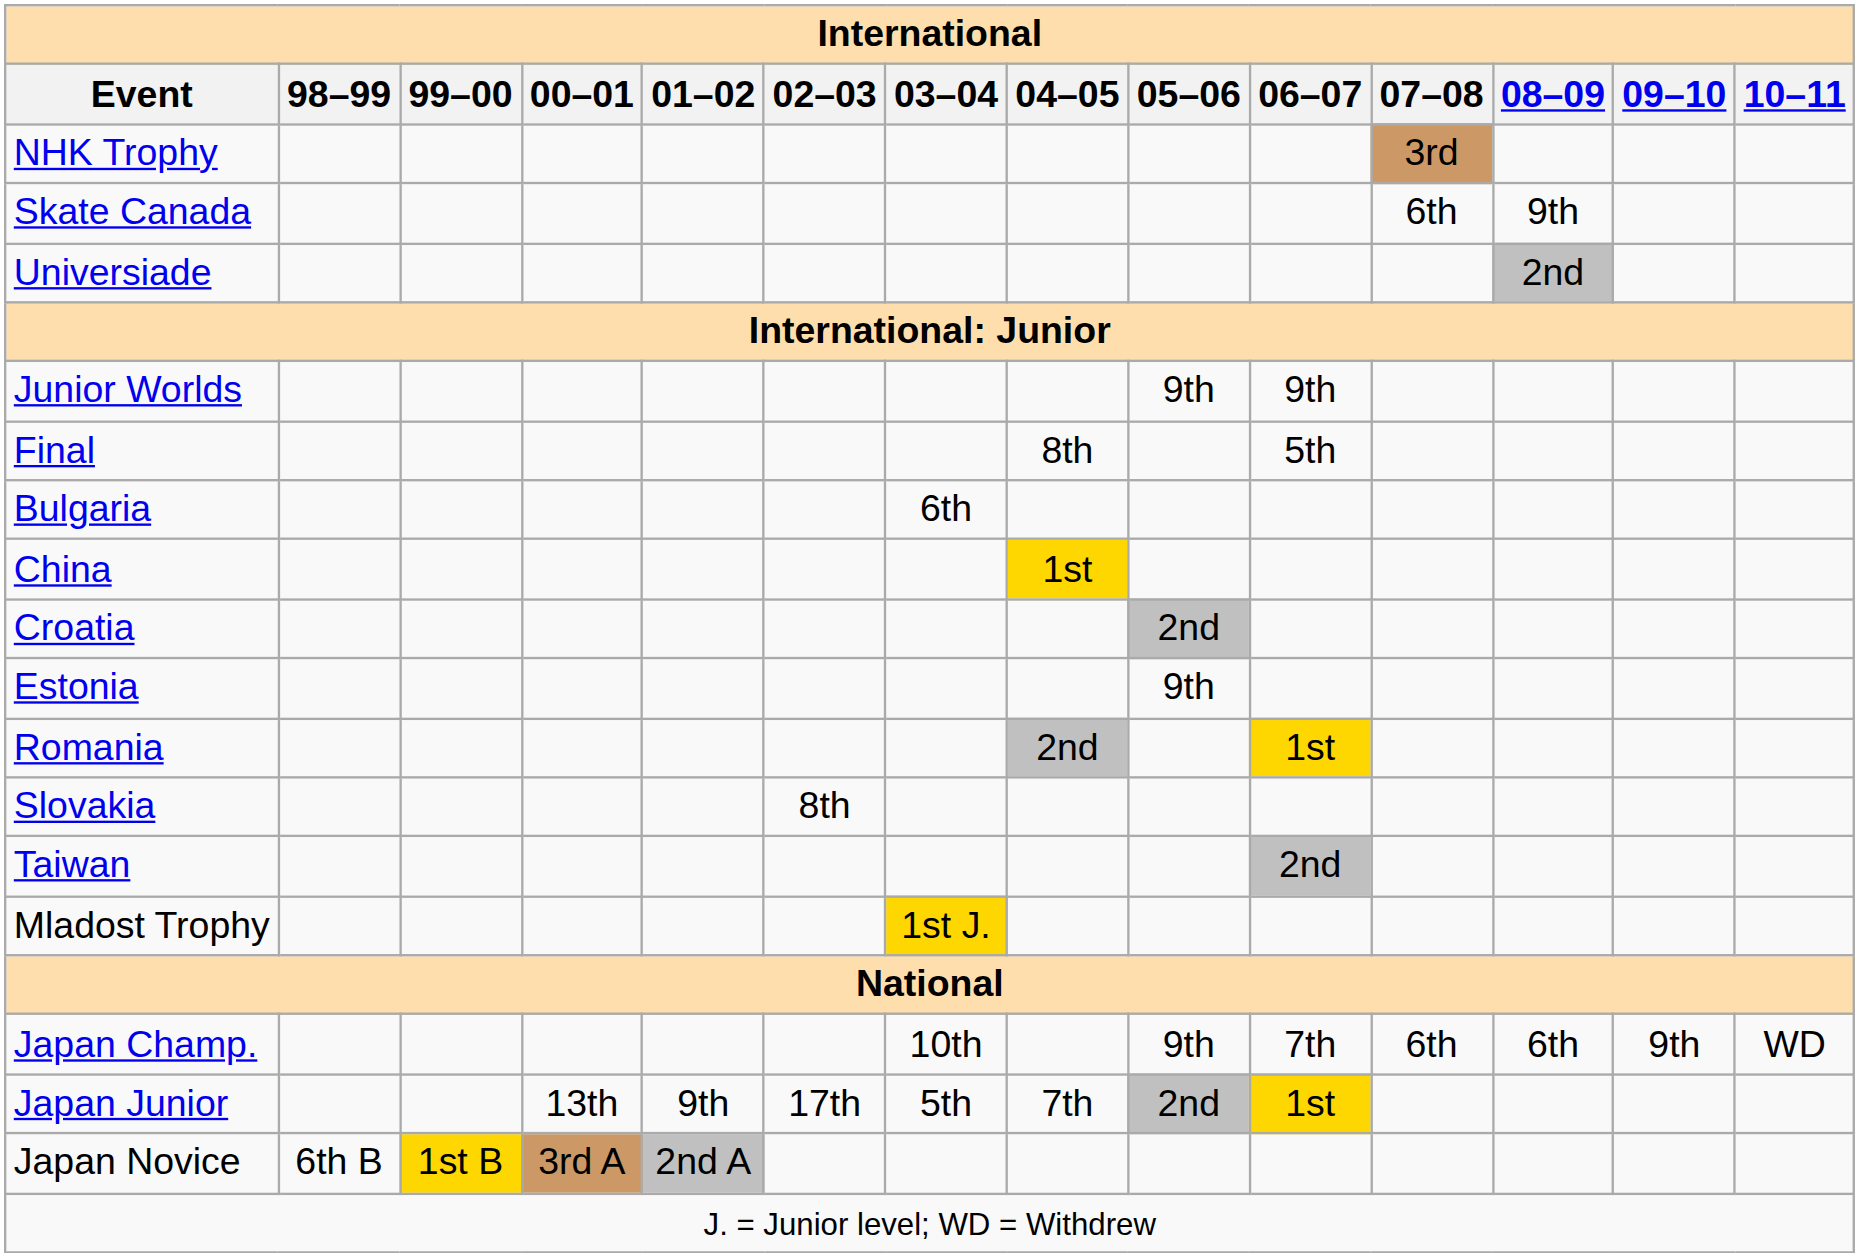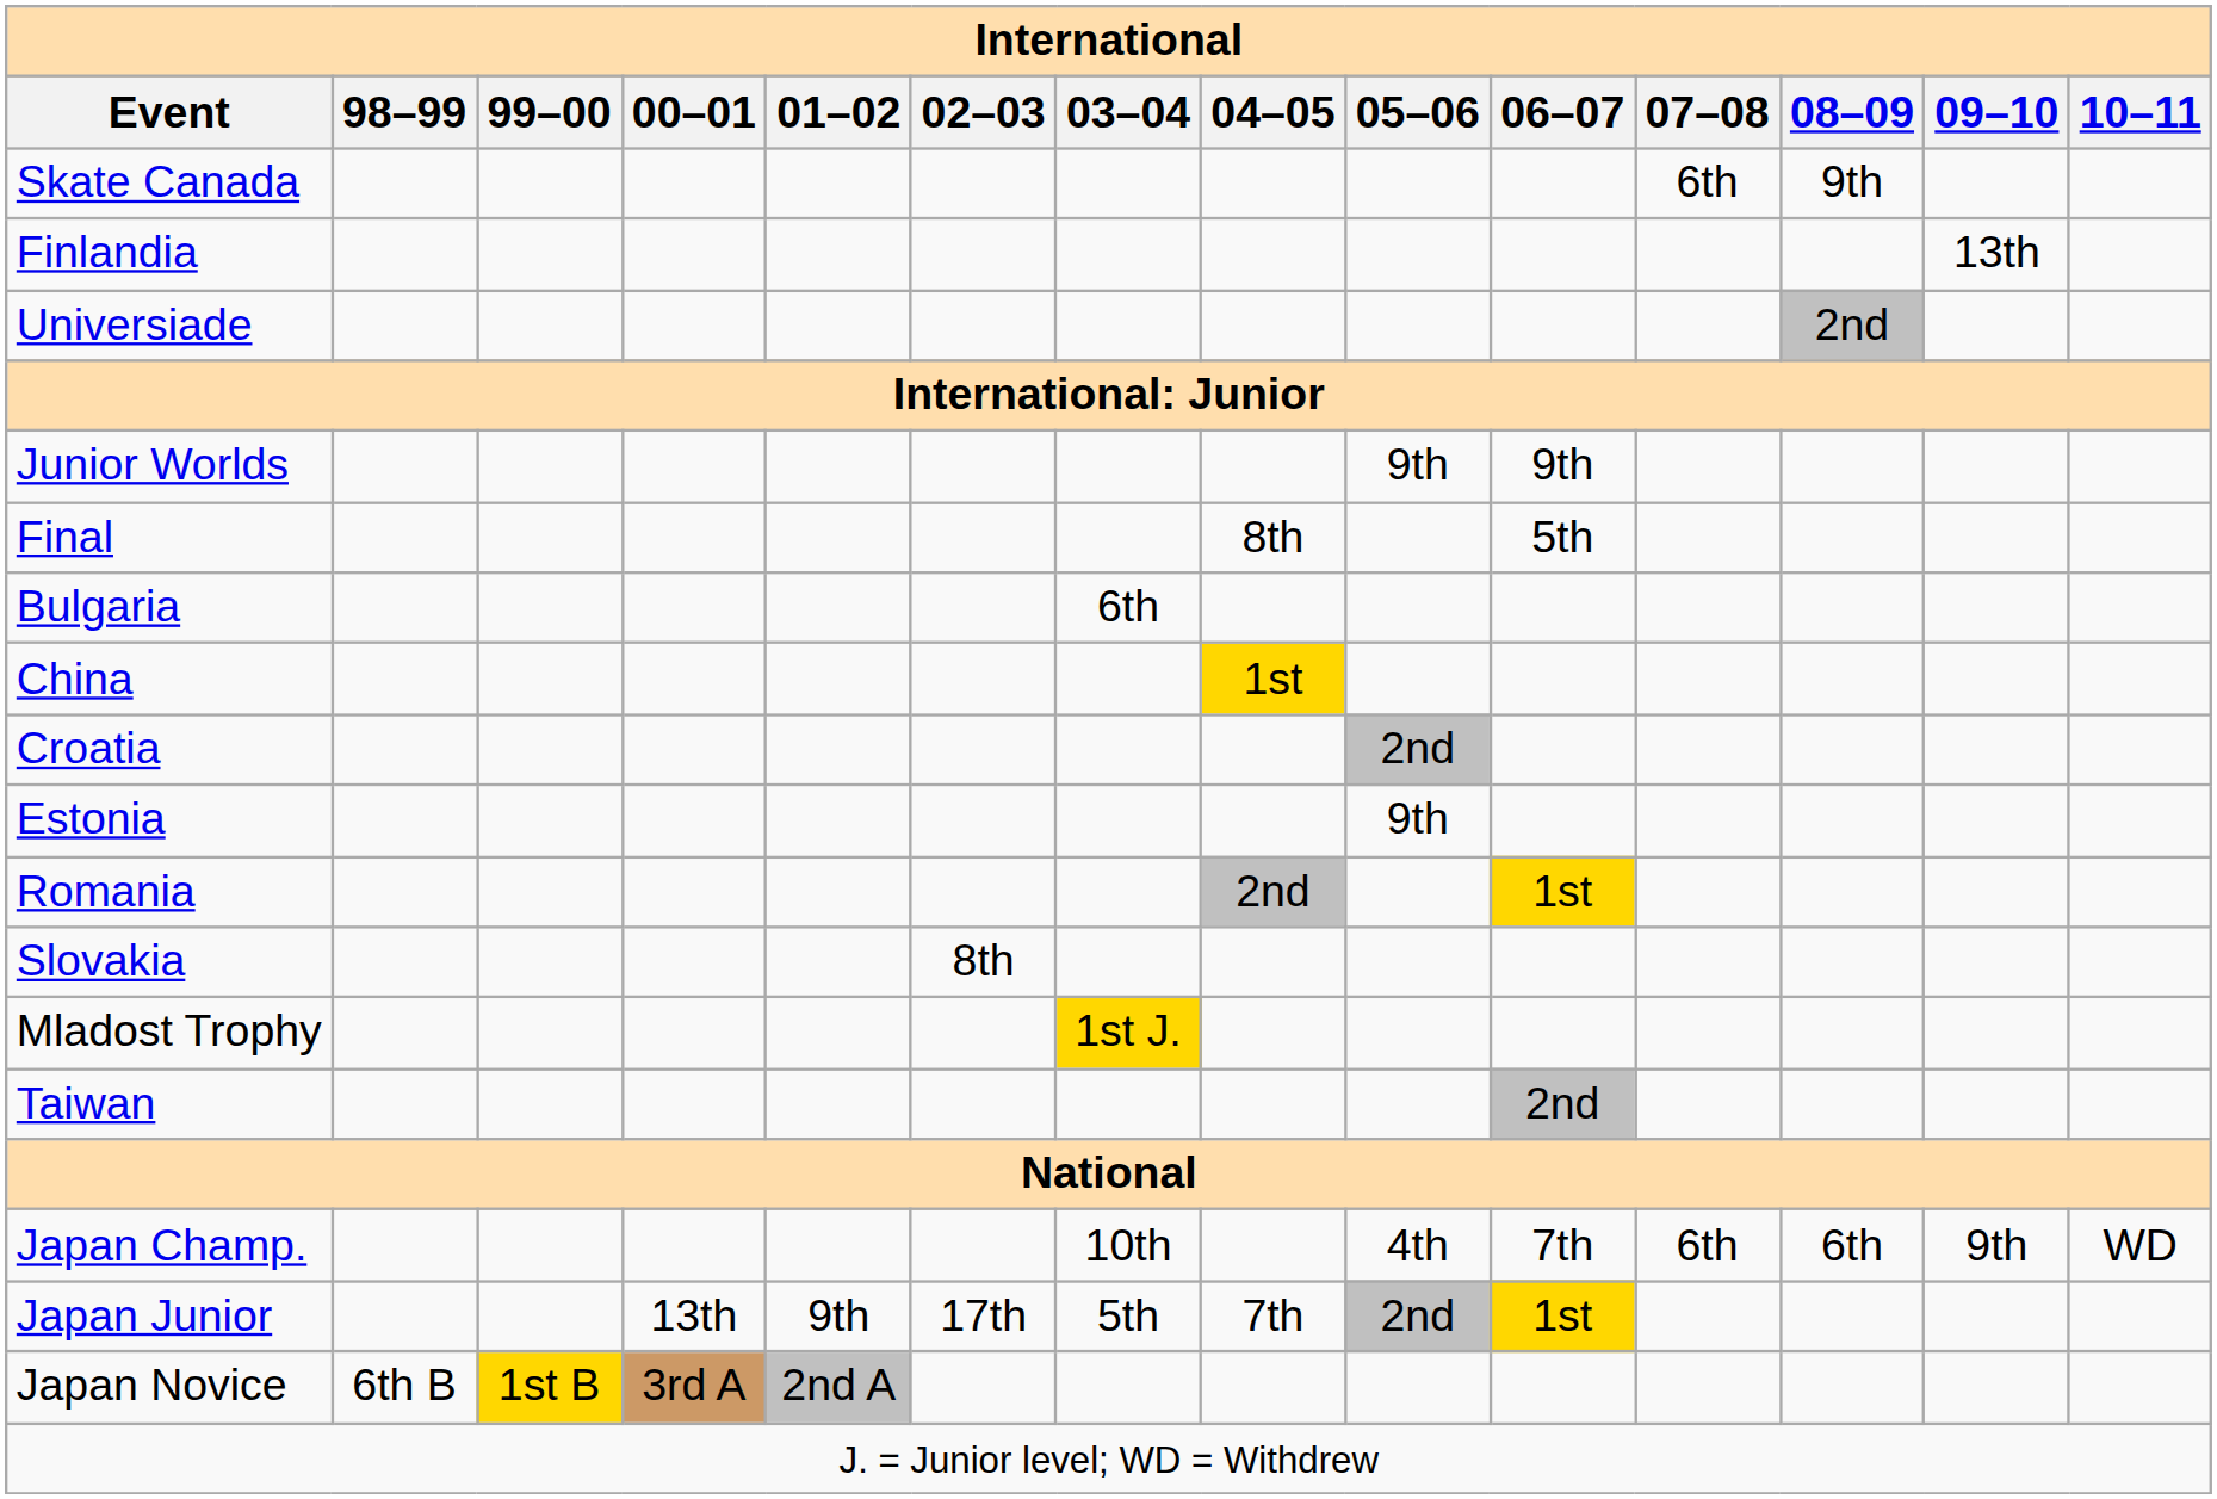- row: NHK Trophy | 3rd
+ row: Finlandia | 13th
rows swapped: Taiwan <-> Mladost Trophy
Japan Champ. | 05–06: 9th -> 4th
